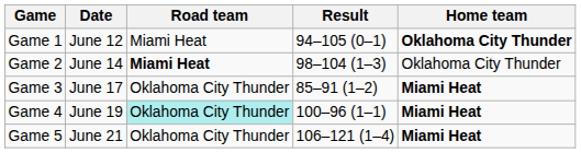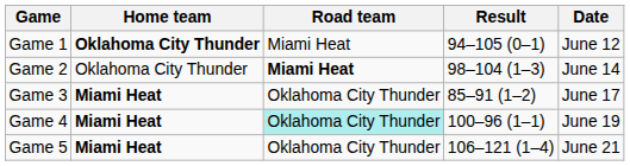columns swapped: Date <-> Home team
